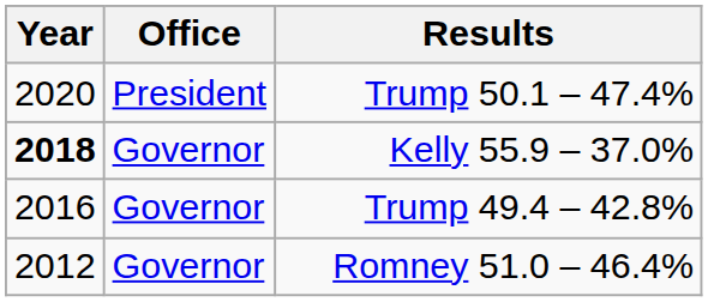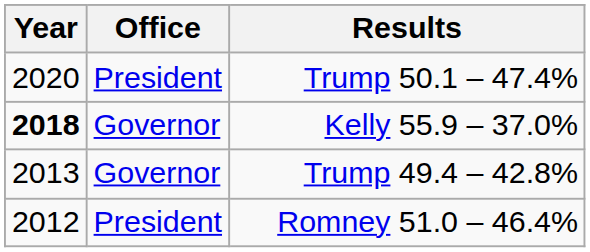Trump 49.4 – 42.8% | Year: 2016 -> 2013
Romney 51.0 – 46.4% | Office: Governor -> President
